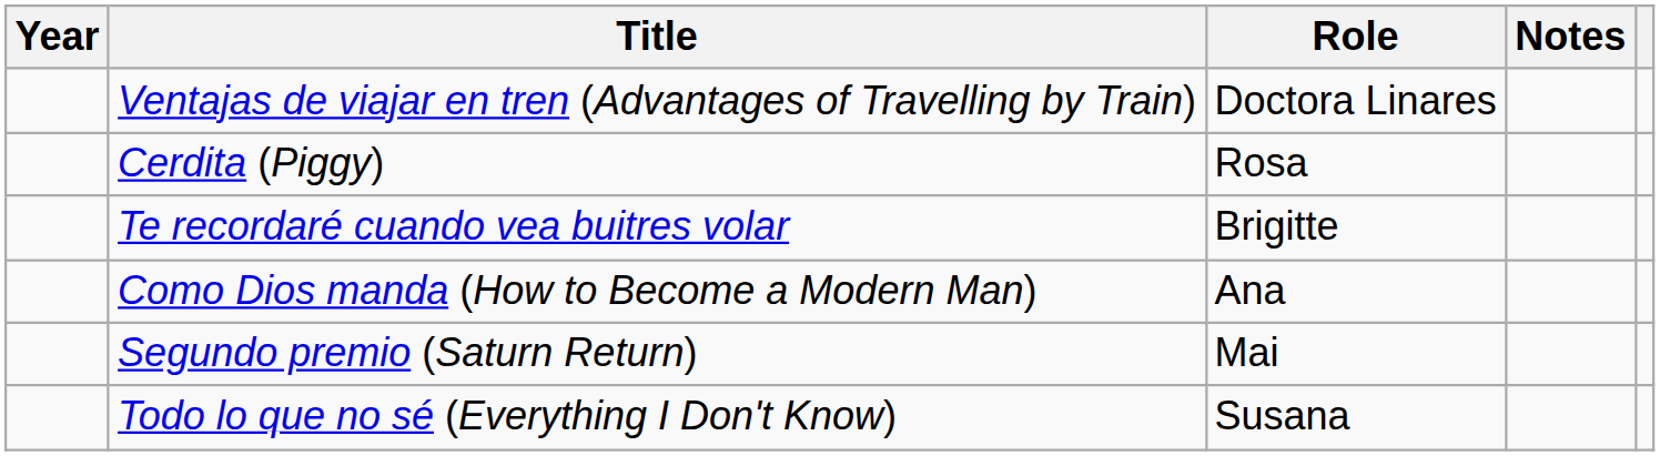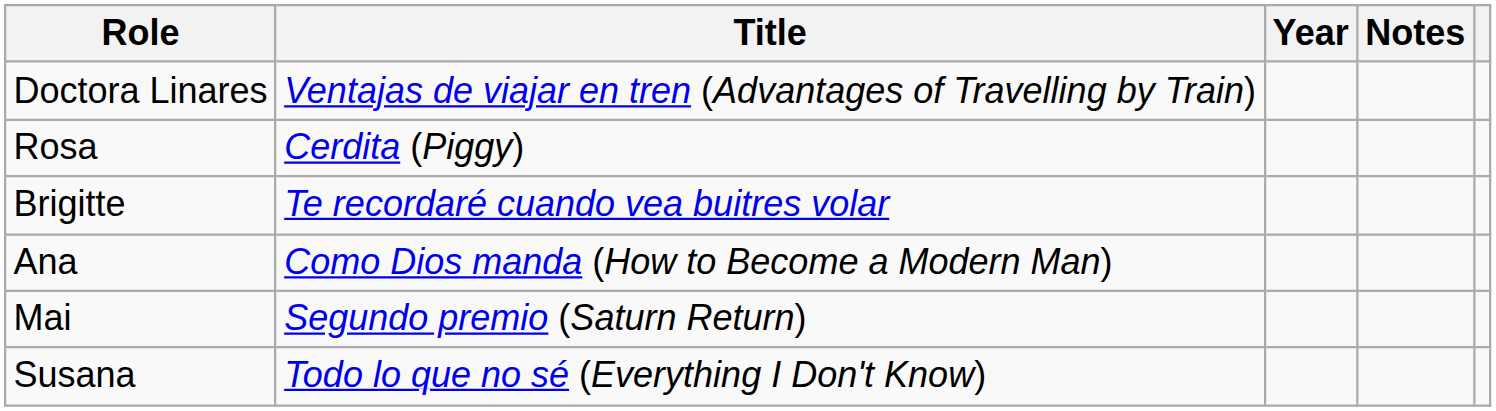columns swapped: Year <-> Role
